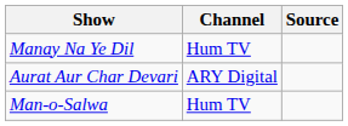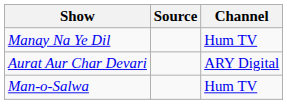columns swapped: Channel <-> Source
